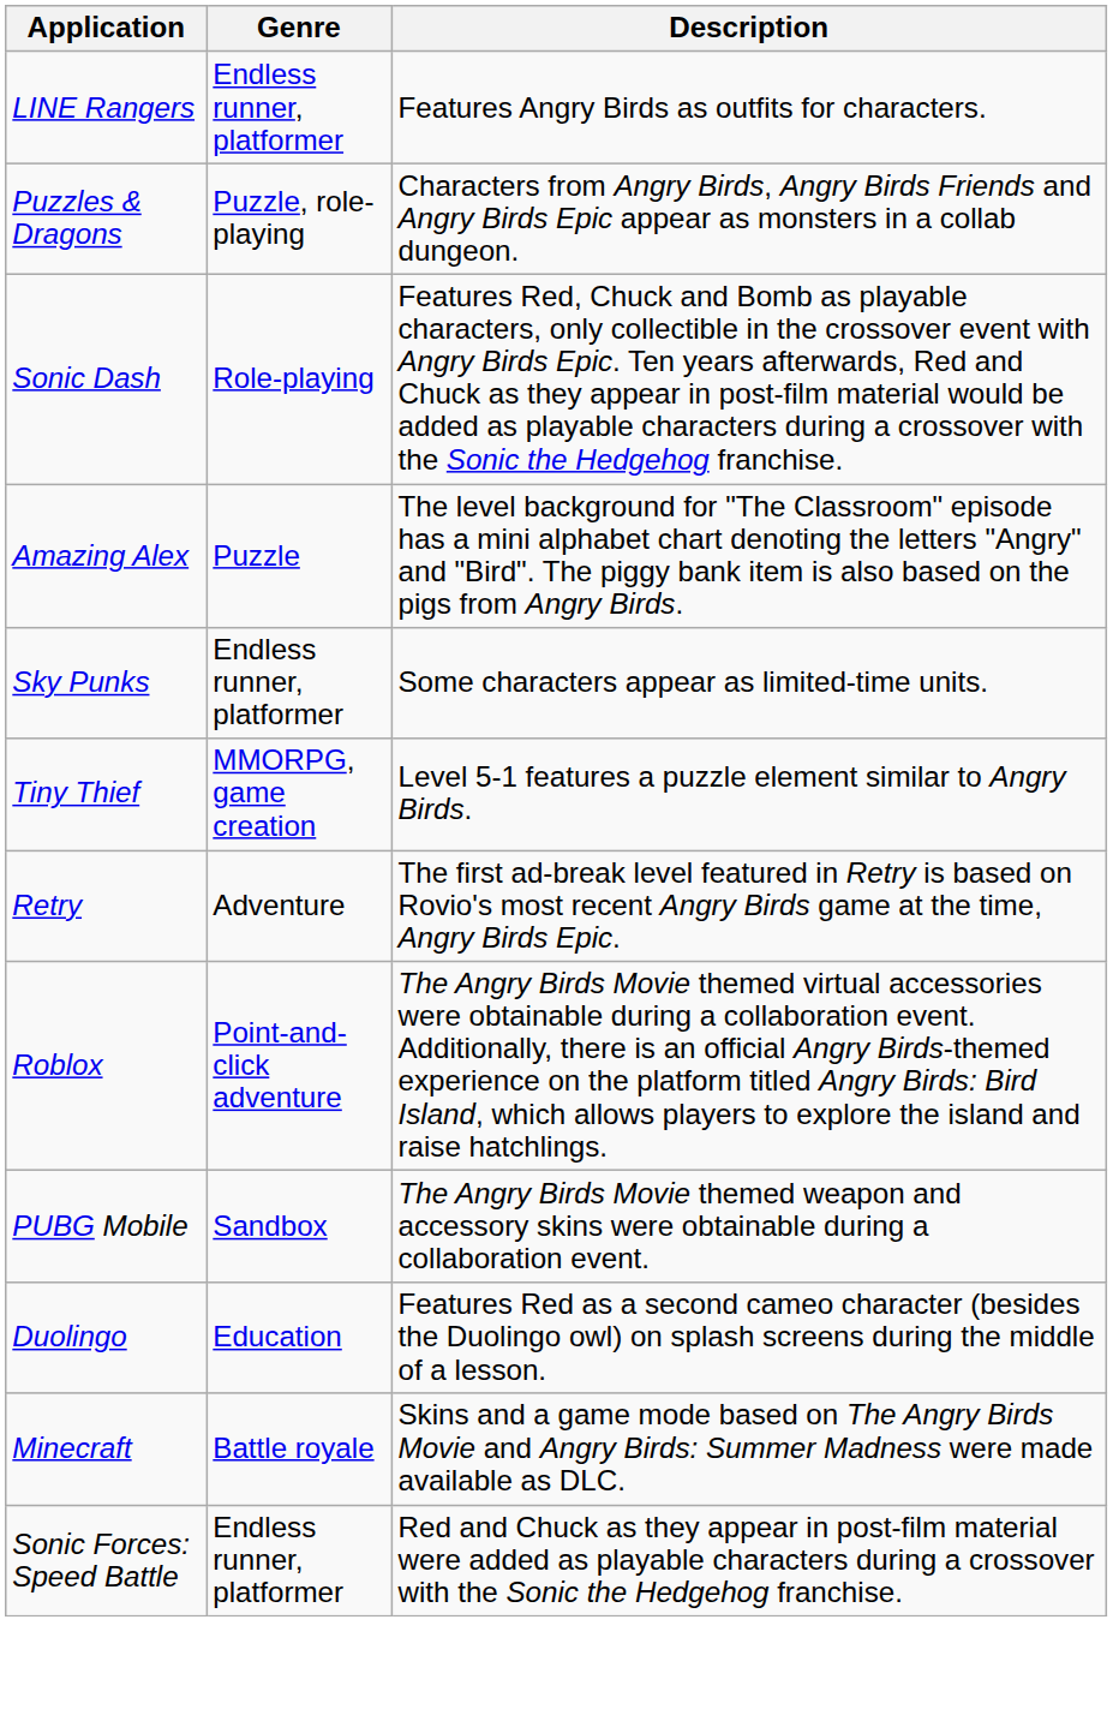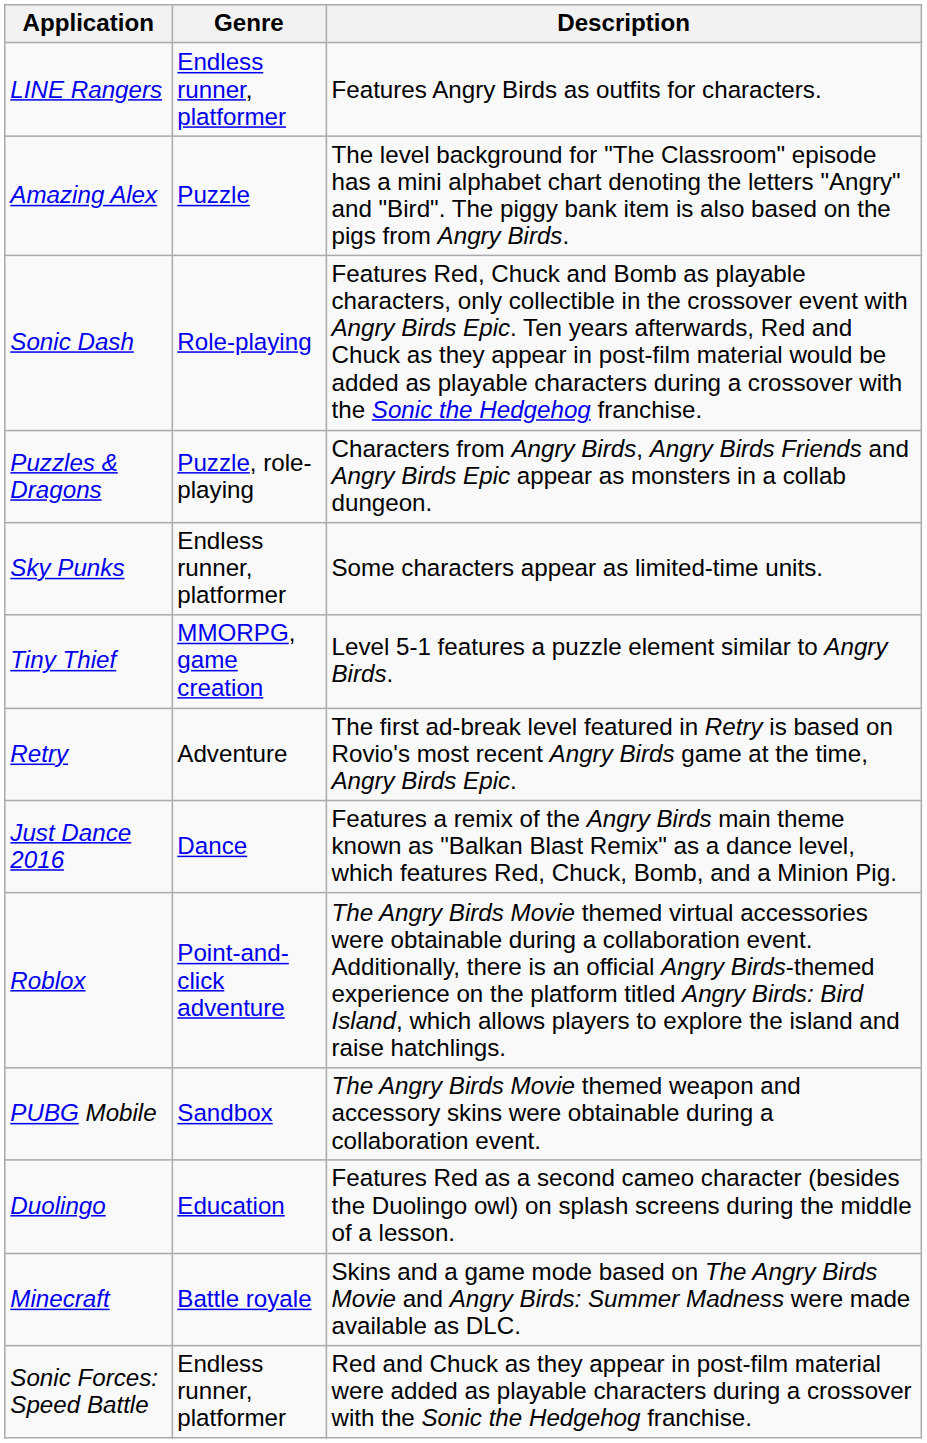rows swapped: Puzzles & Dragons <-> Amazing Alex
+ row: Just Dance 2016 | Dance | Features a remix of the Angry Birds main theme known as "Balkan Blast Remix" as a dance level, which features Red, Chuck, Bomb, and a Minion Pig.
